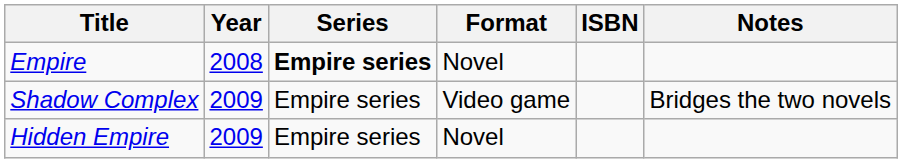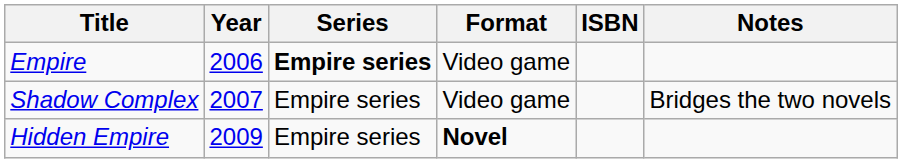Empire | Year: 2008 -> 2006
Empire | Format: Novel -> Video game
Shadow Complex | Year: 2009 -> 2007
Hidden Empire | Format: normal -> bold
